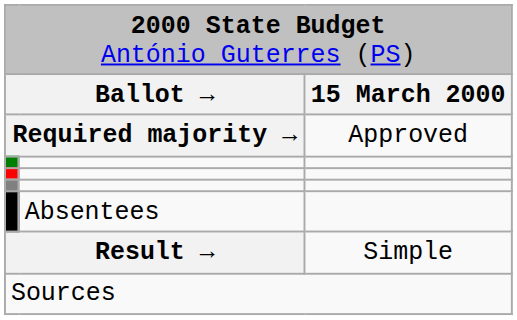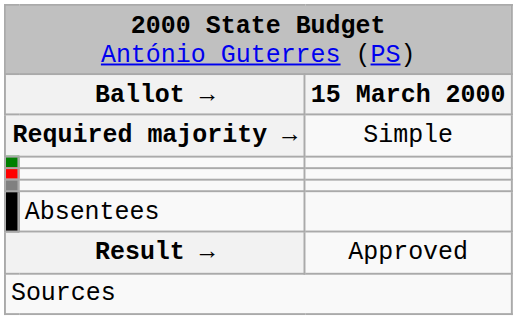Required majority → | column 3: Approved -> Simple
Result → | column 3: Simple -> Approved
